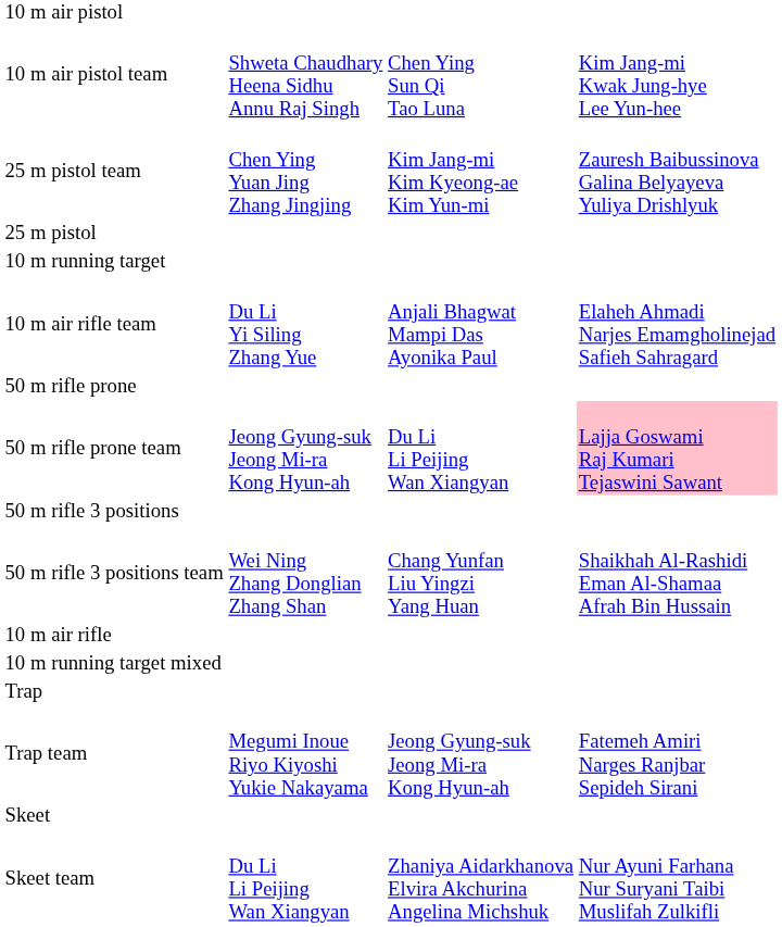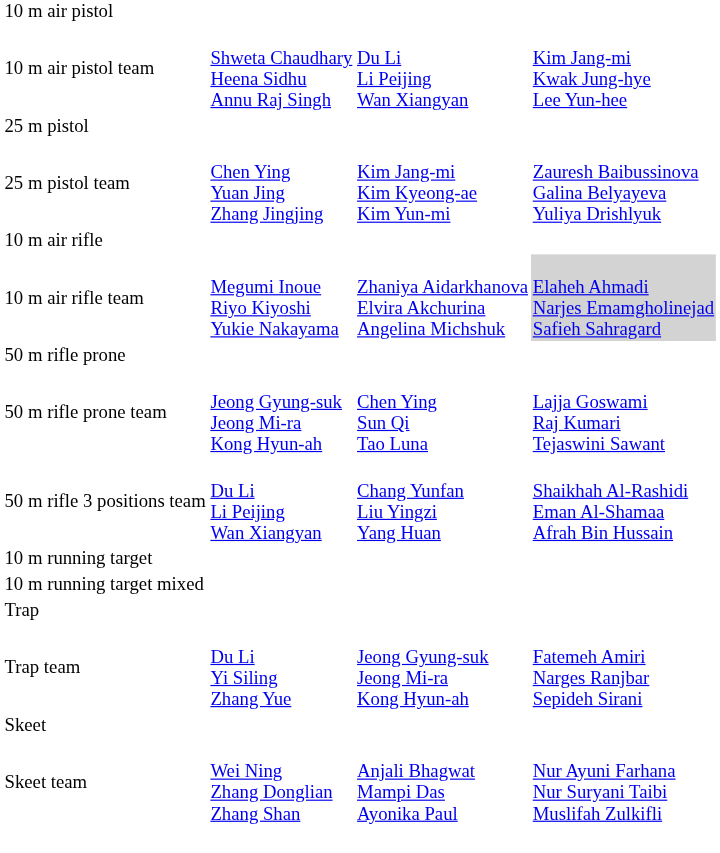10 m air pistol team | column 3: Chen Ying Sun Qi Tao Luna -> Du Li Li Peijing Wan Xiangyan
rows swapped: 25 m pistol <-> 25 m pistol team
rows swapped: 10 m air rifle <-> 10 m running target
10 m air rifle team | column 2: Du Li Yi Siling Zhang Yue -> Megumi Inoue Riyo Kiyoshi Yukie Nakayama
10 m air rifle team | column 3: Anjali Bhagwat Mampi Das Ayonika Paul -> Zhaniya Aidarkhanova Elvira Akchurina Angelina Michshuk
10 m air rifle team | column 4: no background -> lightgrey background
50 m rifle prone team | column 3: Du Li Li Peijing Wan Xiangyan -> Chen Ying Sun Qi Tao Luna
50 m rifle prone team | column 4: pink background -> no background
- row: 50 m rifle 3 positions
50 m rifle 3 positions team | column 2: Wei Ning Zhang Donglian Zhang Shan -> Du Li Li Peijing Wan Xiangyan
Trap team | column 2: Megumi Inoue Riyo Kiyoshi Yukie Nakayama -> Du Li Yi Siling Zhang Yue
Skeet team | column 2: Du Li Li Peijing Wan Xiangyan -> Wei Ning Zhang Donglian Zhang Shan
Skeet team | column 3: Zhaniya Aidarkhanova Elvira Akchurina Angelina Michshuk -> Anjali Bhagwat Mampi Das Ayonika Paul
